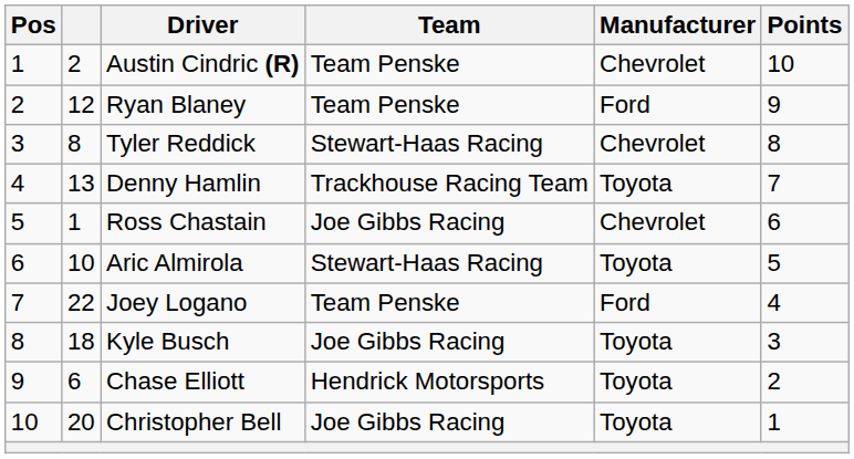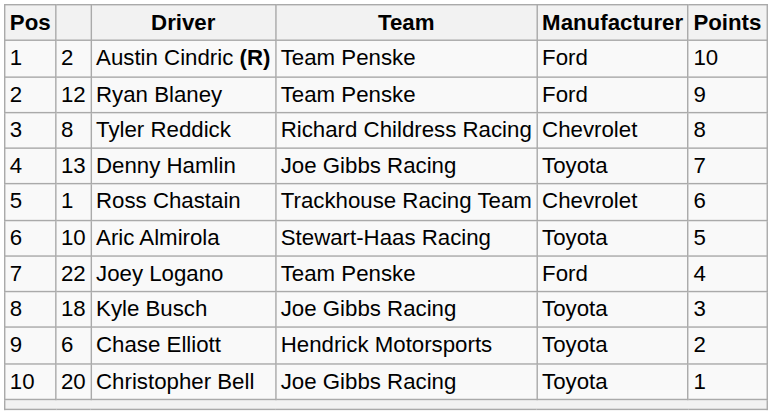Austin Cindric (R) | Manufacturer: Chevrolet -> Ford
Tyler Reddick | Team: Stewart-Haas Racing -> Richard Childress Racing
Denny Hamlin | Team: Trackhouse Racing Team -> Joe Gibbs Racing
Ross Chastain | Team: Joe Gibbs Racing -> Trackhouse Racing Team
